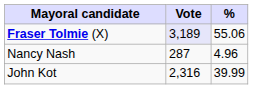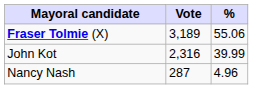Fraser Tolmie (X) | Vote: lavender background -> no background
rows swapped: John Kot <-> Nancy Nash
